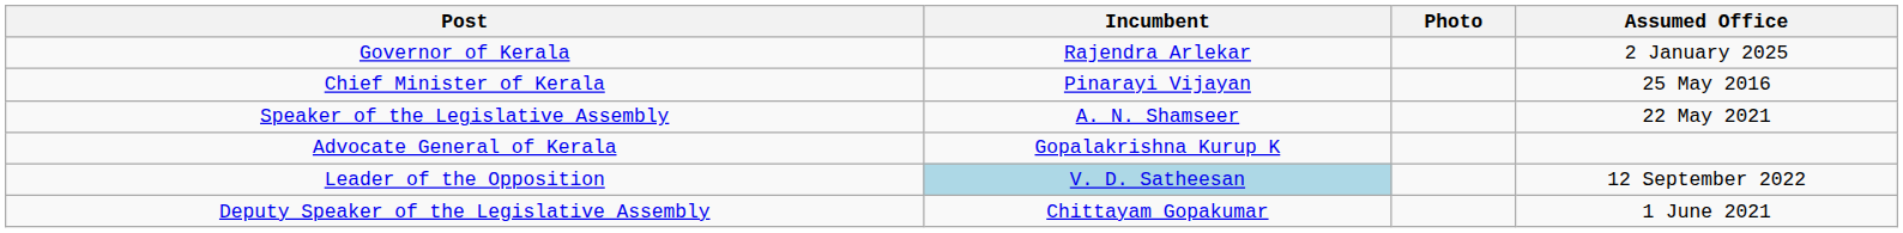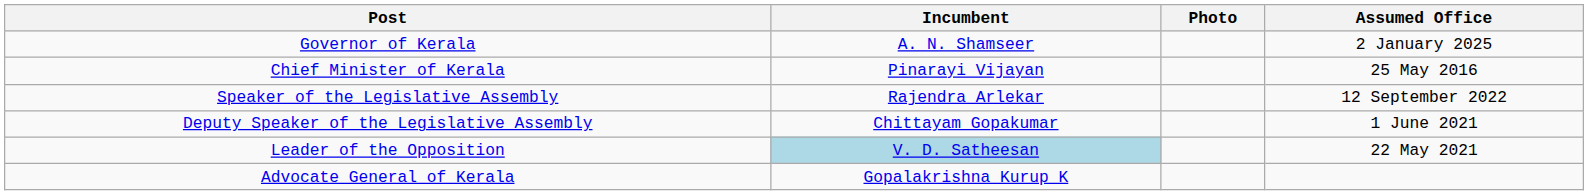Governor of Kerala | Incumbent: Rajendra Arlekar -> A. N. Shamseer
Speaker of the Legislative Assembly | Incumbent: A. N. Shamseer -> Rajendra Arlekar
Speaker of the Legislative Assembly | Assumed Office: 22 May 2021 -> 12 September 2022
rows swapped: Deputy Speaker of the Legislative Assembly <-> Advocate General of Kerala
Leader of the Opposition | Assumed Office: 12 September 2022 -> 22 May 2021
